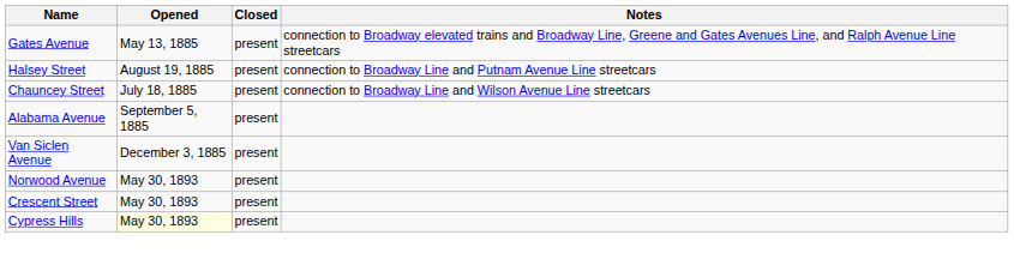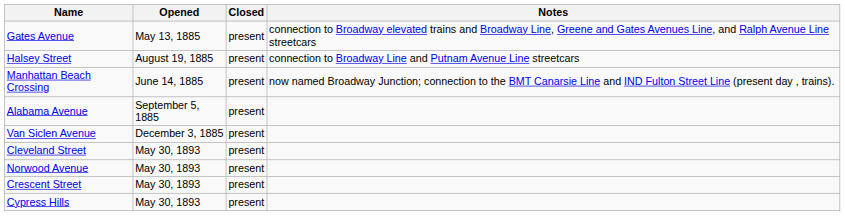- row: Chauncey Street | July 18, 1885 | present | connection to Broadway Line and Wilson Avenue Line streetcars
+ row: Manhattan Beach Crossing | June 14, 1885 | present | now named Broadway Junction; connection to the BMT Canarsie Line and IND Fulton Street Line (present day , trains).
+ row: Cleveland Street | May 30, 1893 | present
Cypress Hills | Opened: lightyellow background -> no background
